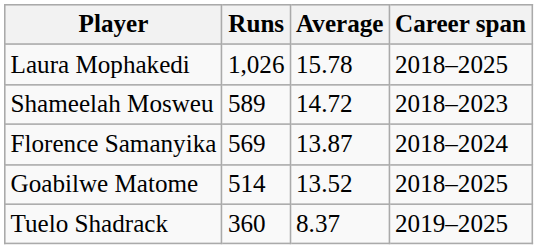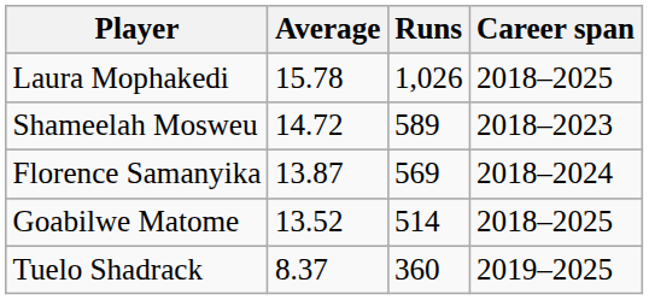columns swapped: Runs <-> Average
